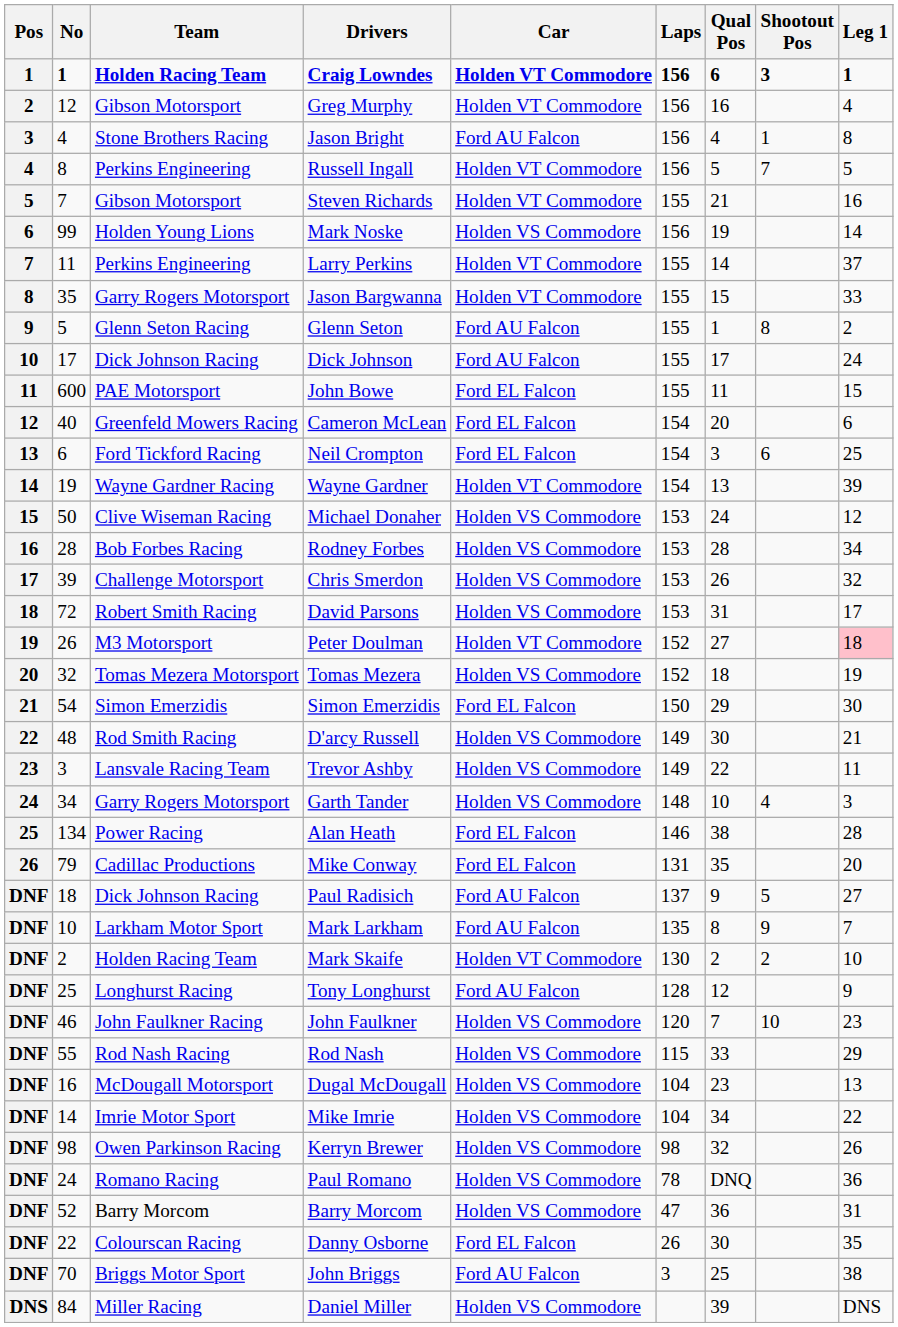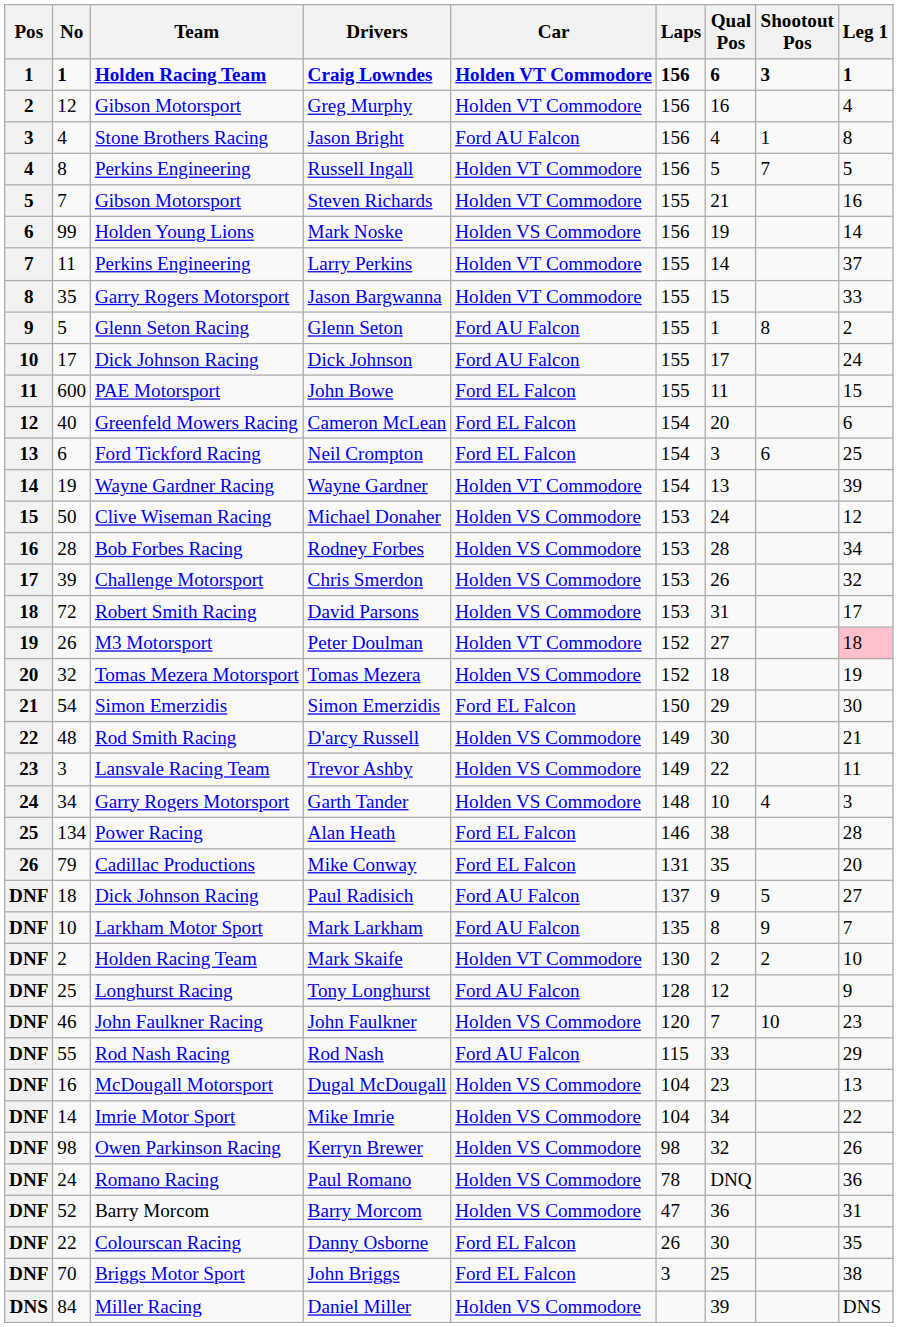Rod Nash | Car: Holden VS Commodore -> Ford AU Falcon
John Briggs | Car: Ford AU Falcon -> Ford EL Falcon
